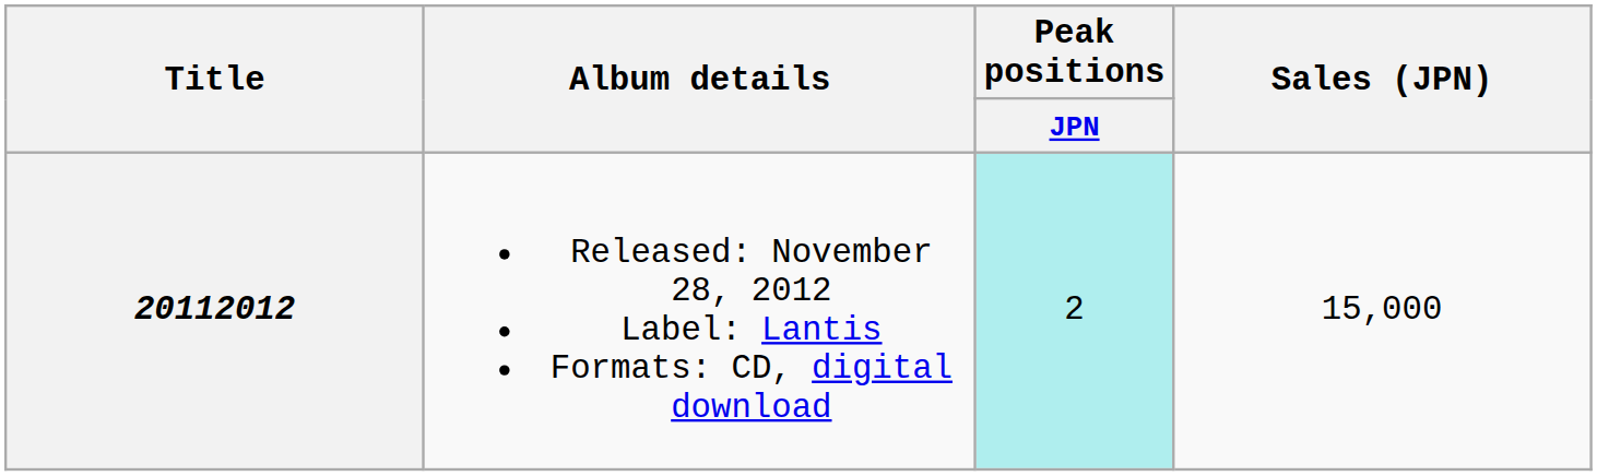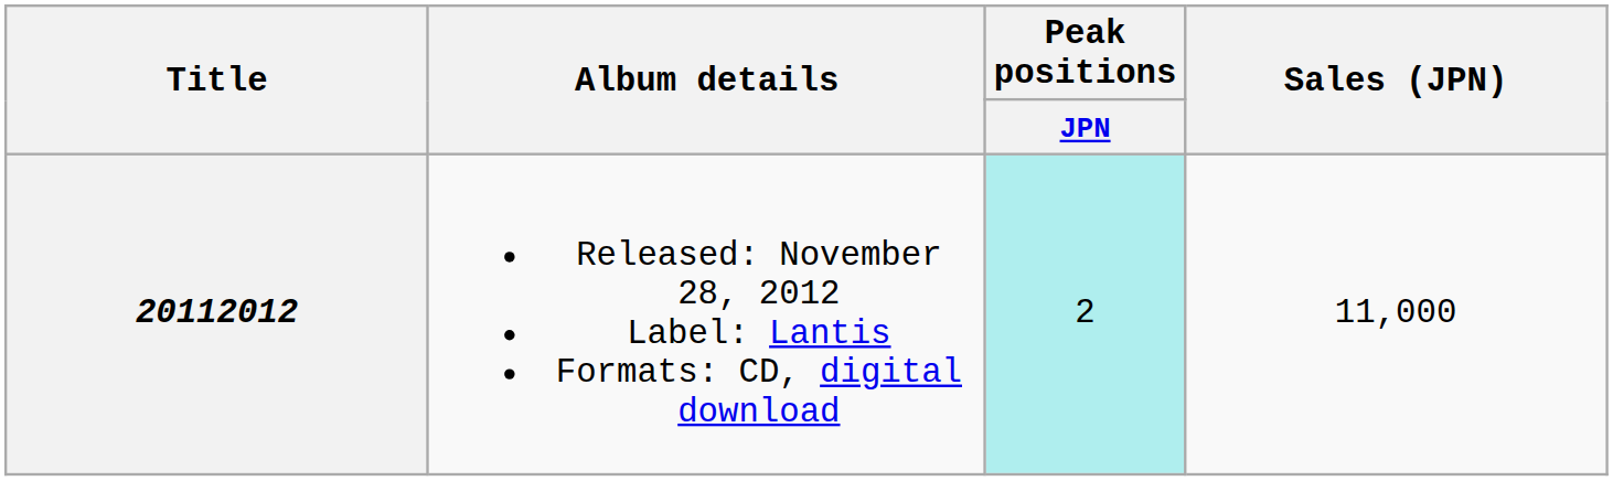20112012 | Sales (JPN): 15,000 -> 11,000
